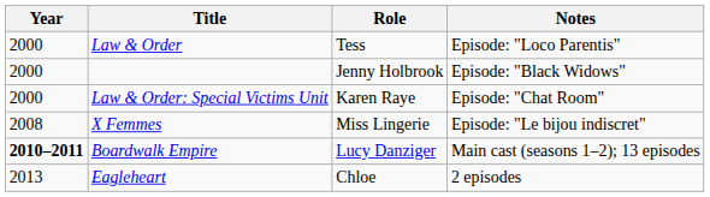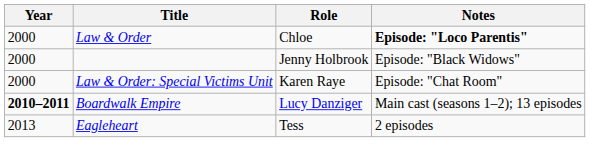Law & Order | Role: Tess -> Chloe
Law & Order | Notes: normal -> bold
- row: 2008 | X Femmes | Miss Lingerie | Episode: "Le bijou indiscret"
Eagleheart | Role: Chloe -> Tess
